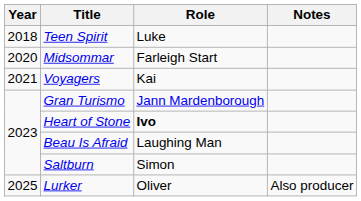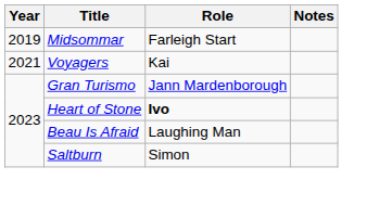- row: 2018 | Teen Spirit | Luke
Midsommar | Year: 2020 -> 2019
- row: 2025 | Lurker | Oliver | Also producer
